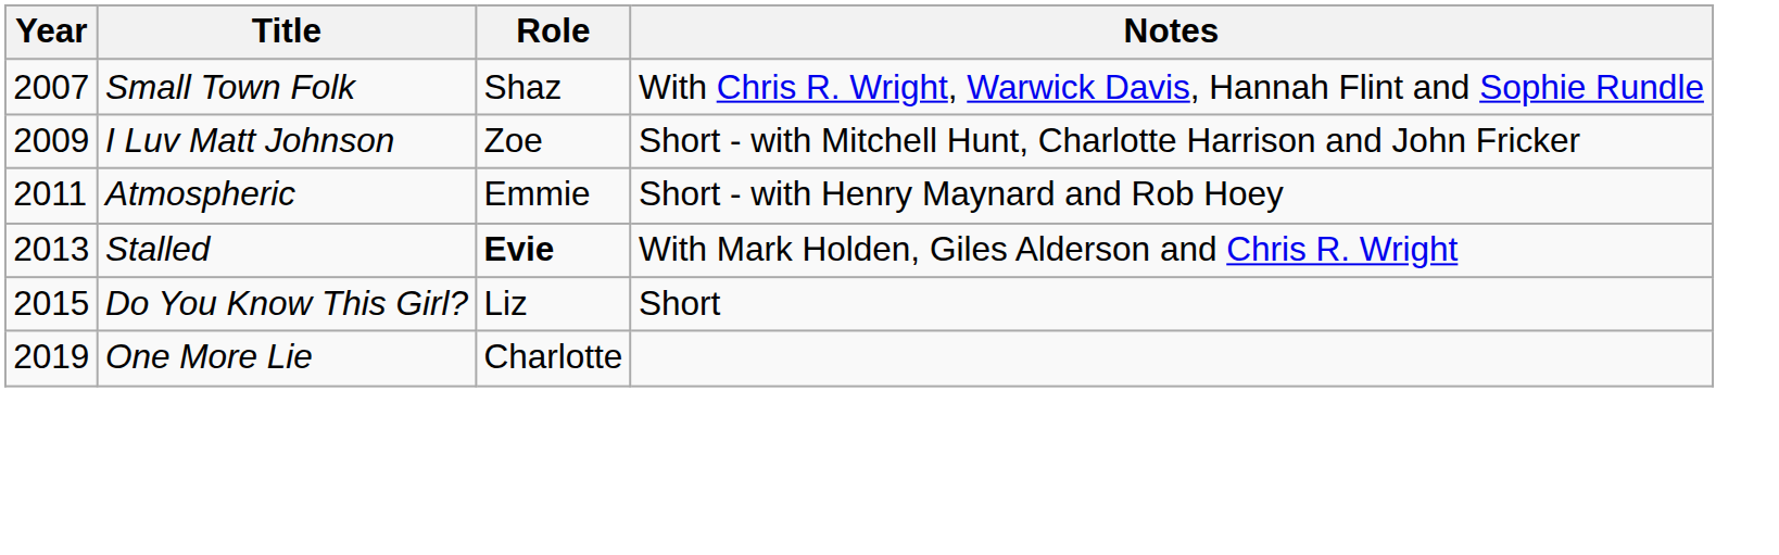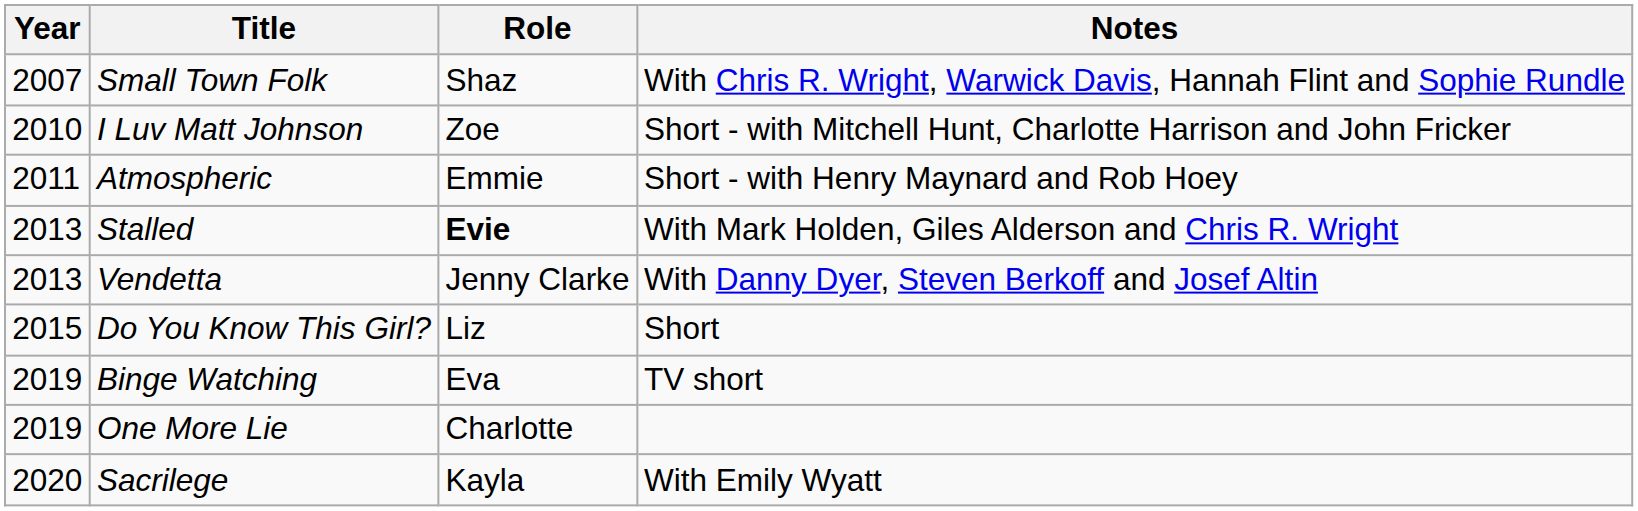I Luv Matt Johnson | Year: 2009 -> 2010
+ row: 2013 | Vendetta | Jenny Clarke | With Danny Dyer, Steven Berkoff and Josef Altin
+ row: 2019 | Binge Watching | Eva | TV short
+ row: 2020 | Sacrilege | Kayla | With Emily Wyatt
